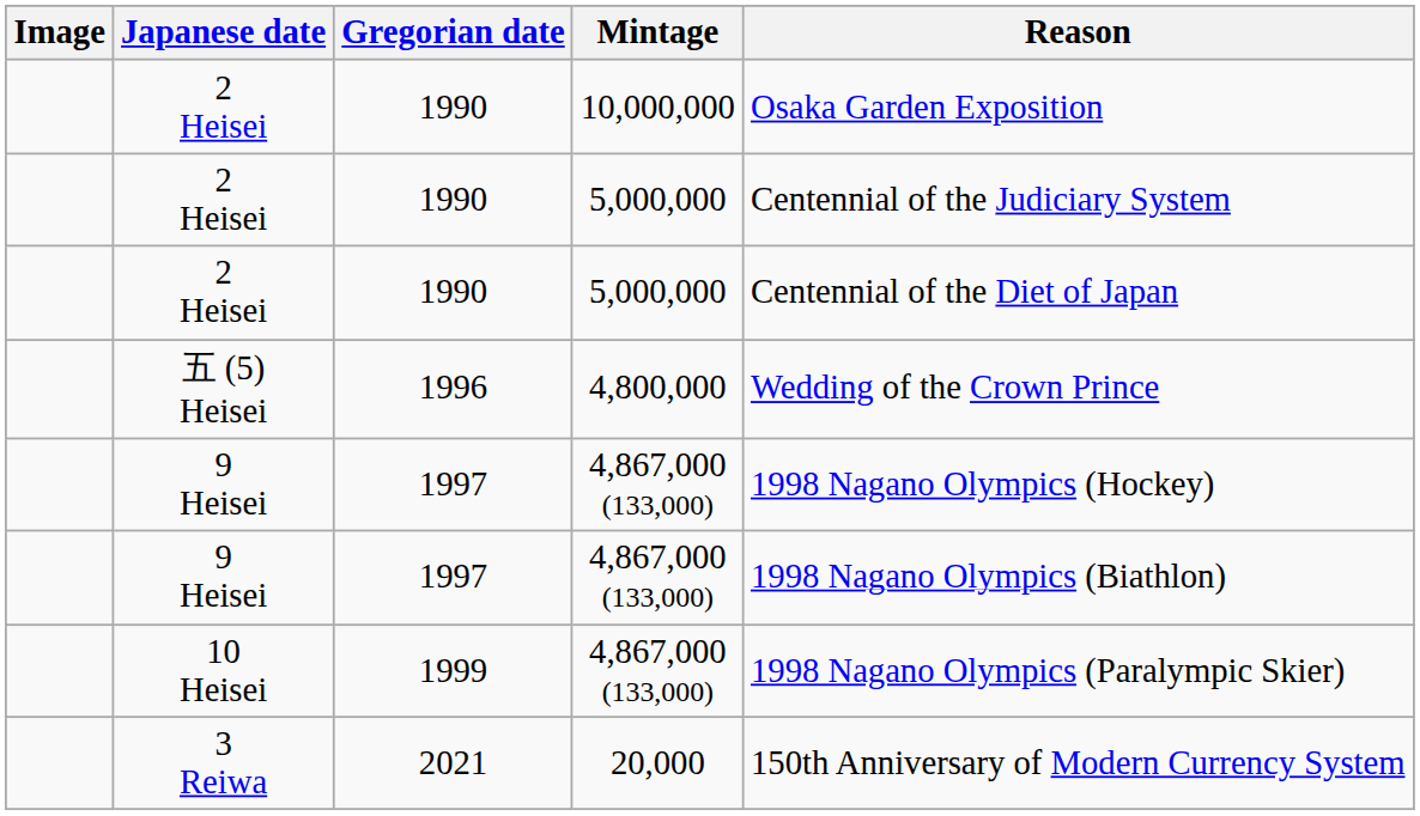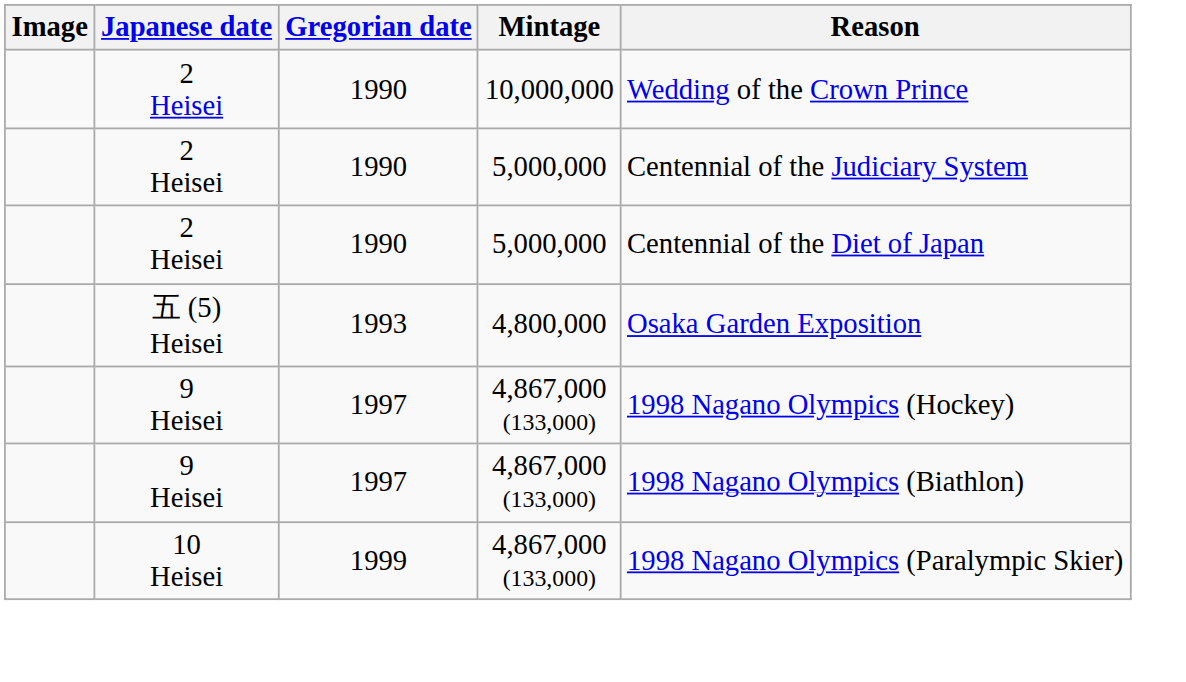2 Heisei / 10,000,000 | Reason: Osaka Garden Exposition -> Wedding of the Crown Prince
五 (5) Heisei | Gregorian date: 1996 -> 1993
五 (5) Heisei | Reason: Wedding of the Crown Prince -> Osaka Garden Exposition
- row: 3 Reiwa | 2021 | 20,000 | 150th Anniversary of Modern Currency System
